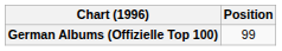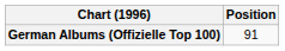German Albums (Offizielle Top 100) | Position: 99 -> 91
